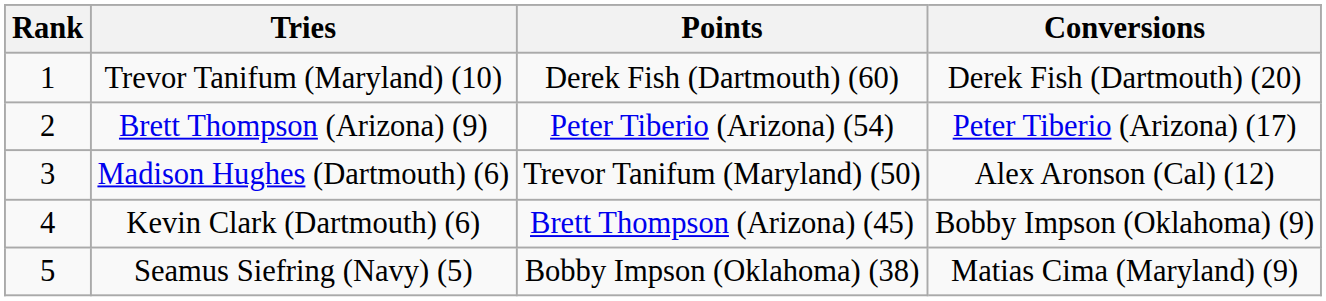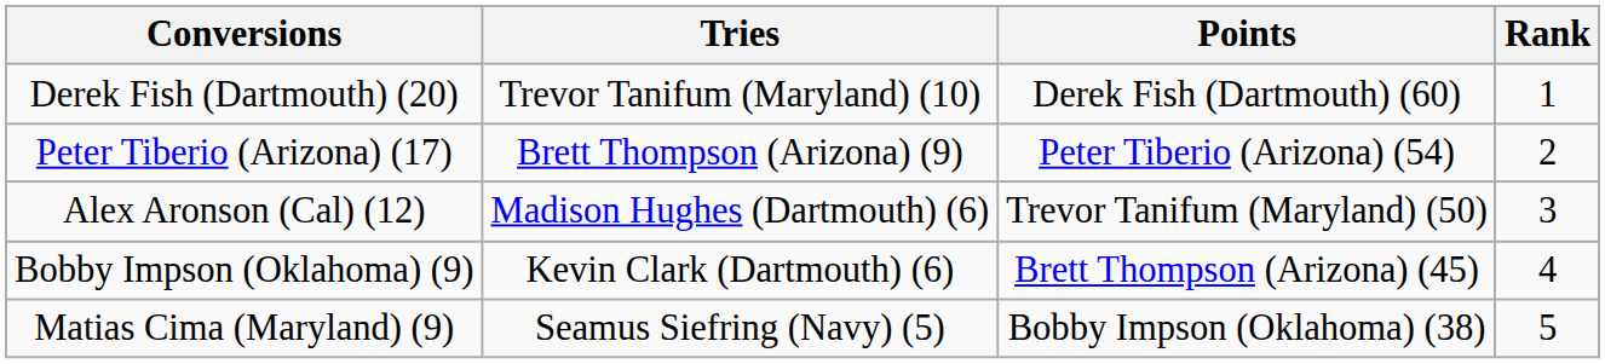columns swapped: Rank <-> Conversions
